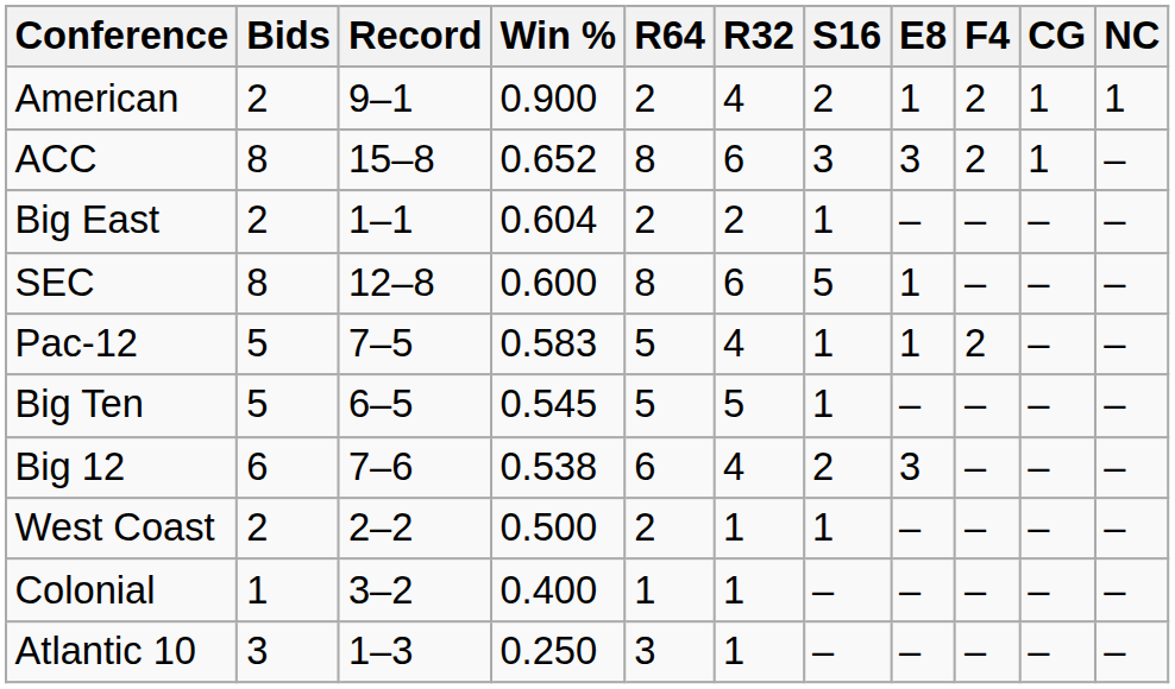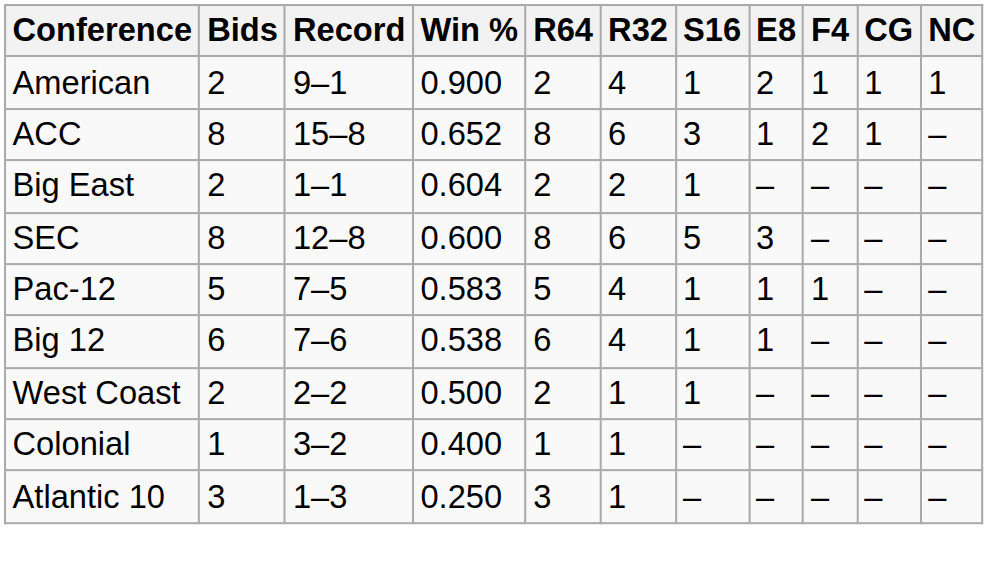American | S16: 2 -> 1
American | E8: 1 -> 2
American | F4: 2 -> 1
ACC | E8: 3 -> 1
SEC | E8: 1 -> 3
Pac-12 | F4: 2 -> 1
- row: Big Ten | 5 | 6–5 | 0.545 | 5 | 5 | 1 | – | – | – | –
Big 12 | S16: 2 -> 1
Big 12 | E8: 3 -> 1
